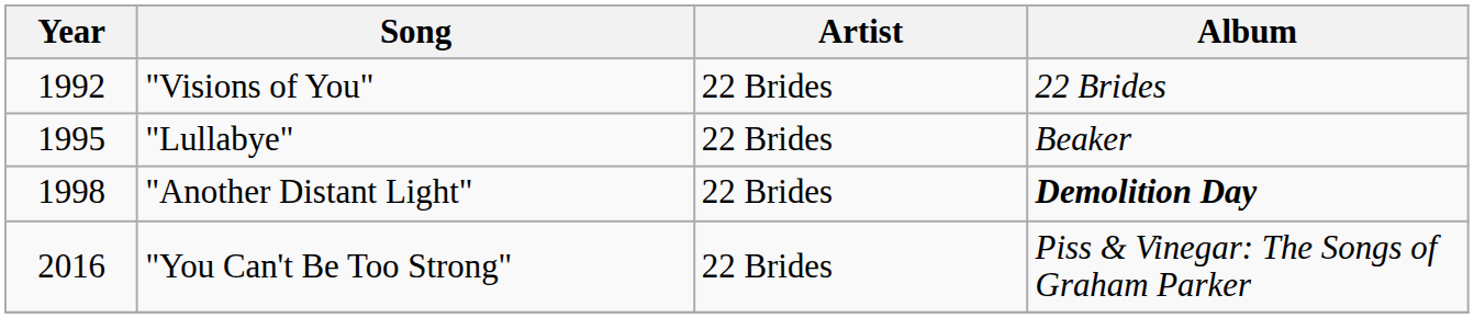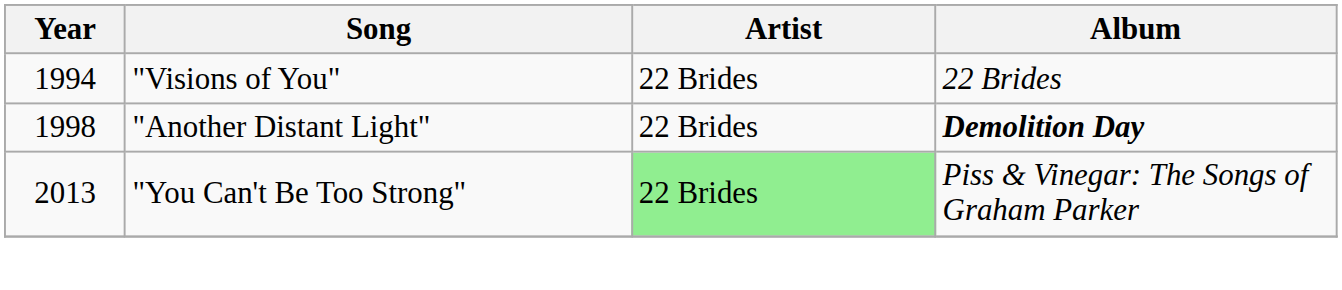"Visions of You" | Year: 1992 -> 1994
- row: 1995 | "Lullabye" | 22 Brides | Beaker
"You Can't Be Too Strong" | Year: 2016 -> 2013
"You Can't Be Too Strong" | Artist: no background -> lightgreen background
